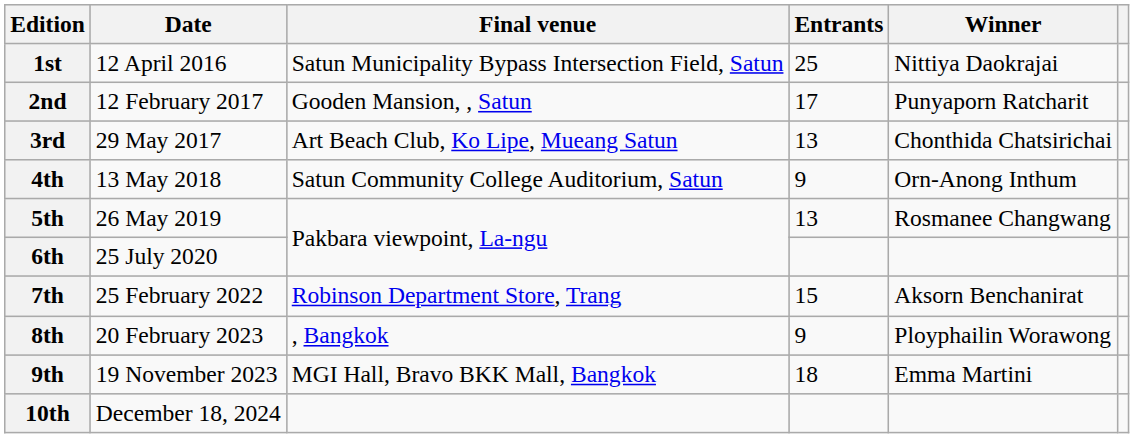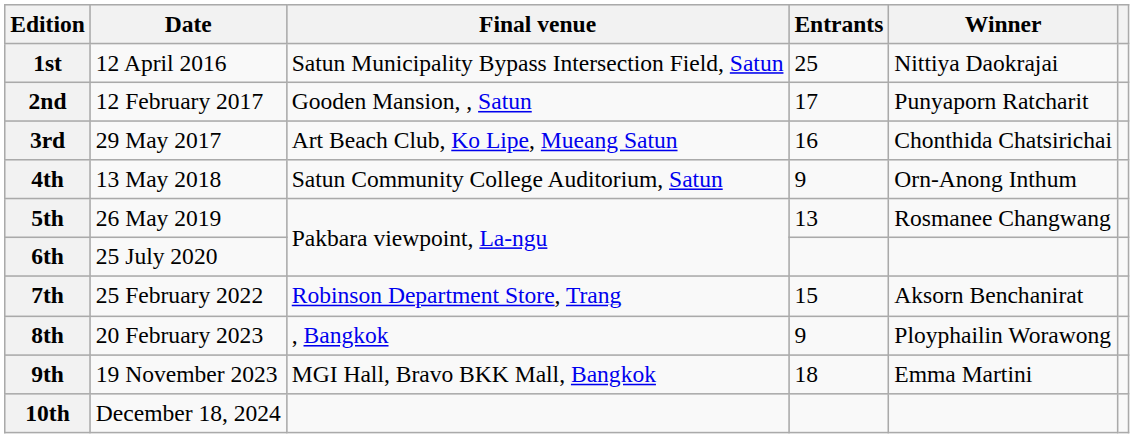3rd | Entrants: 13 -> 16
